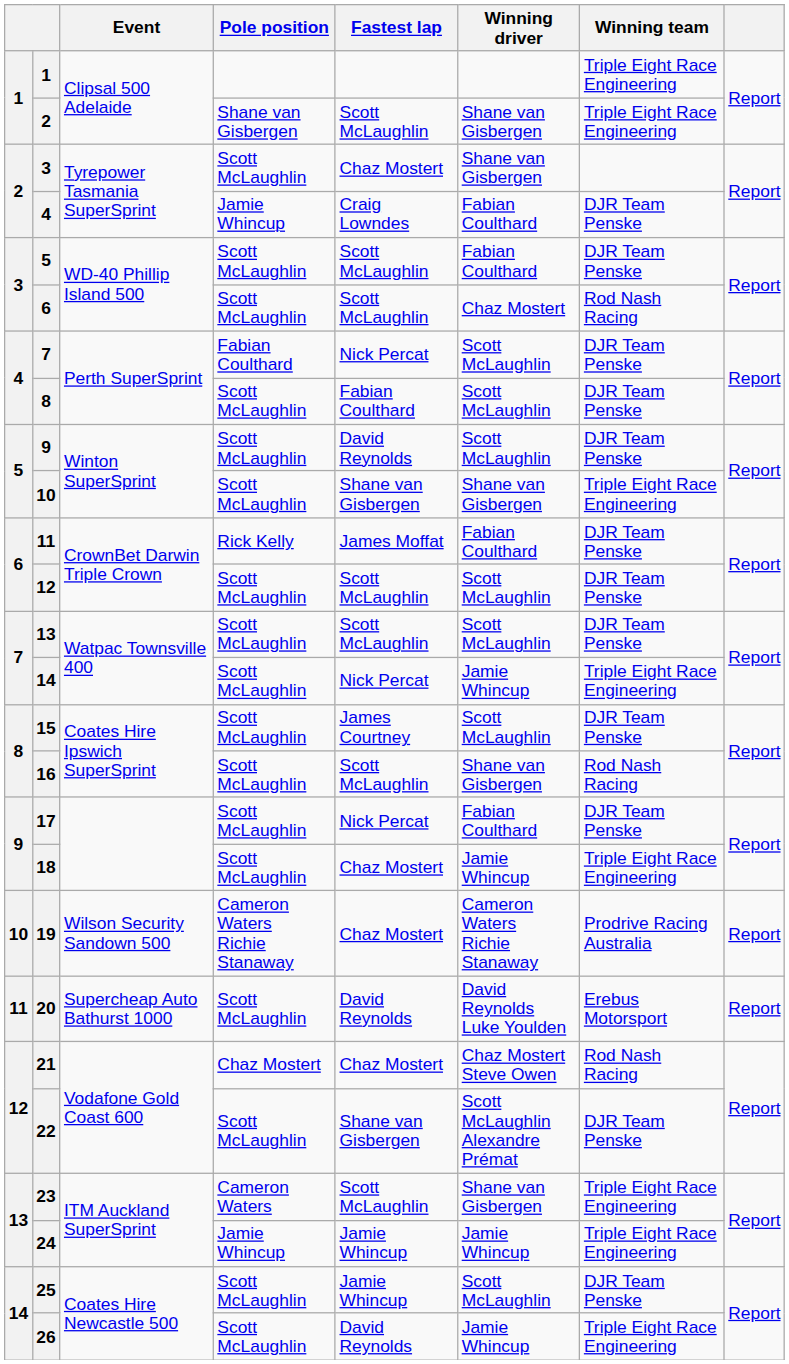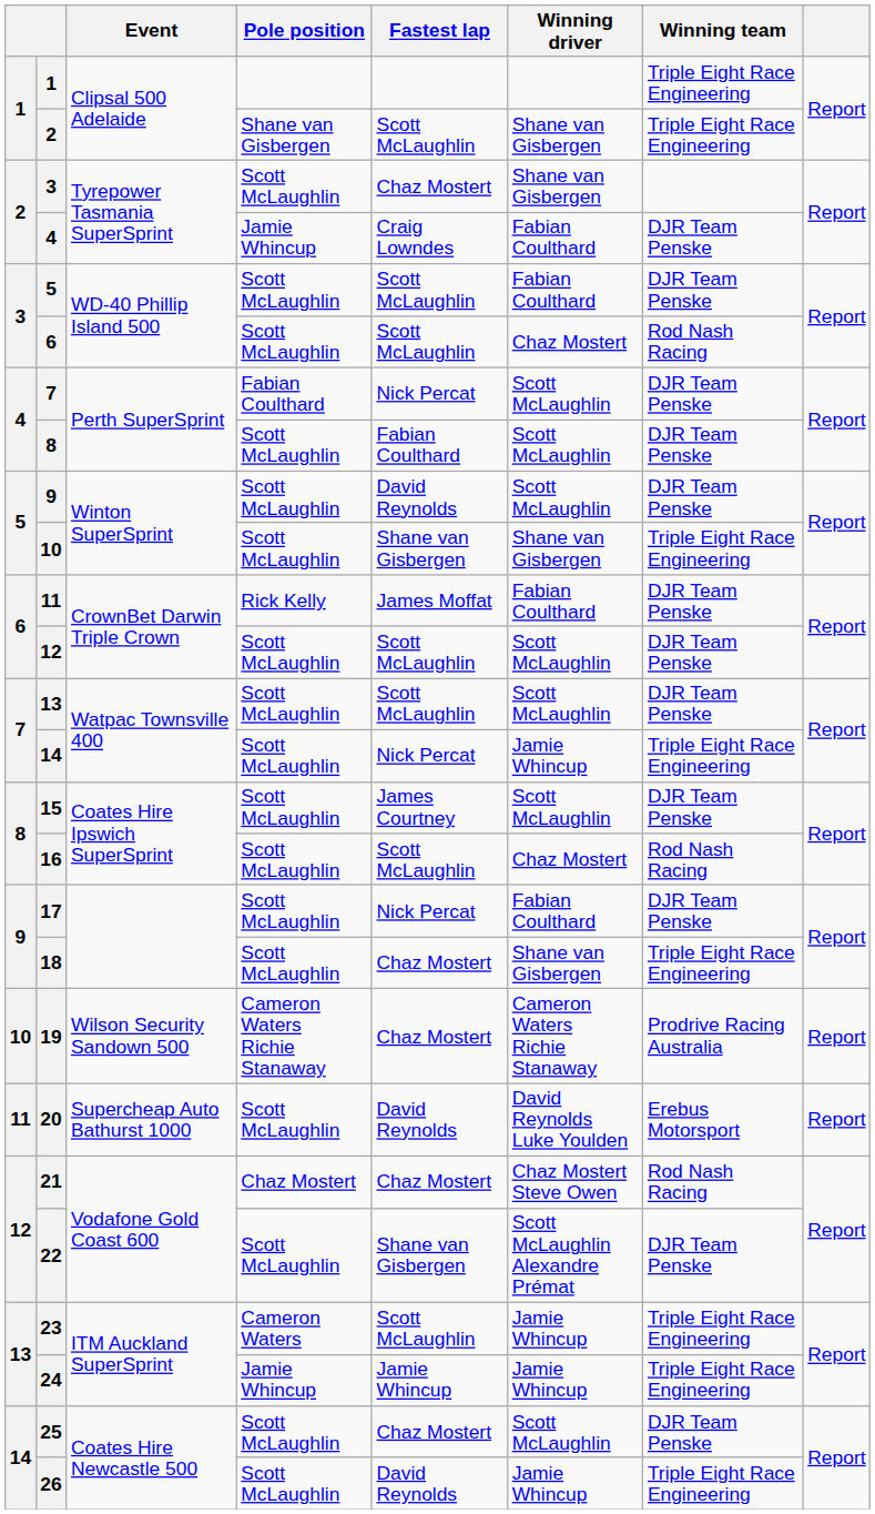16 | Winning driver: Shane van Gisbergen -> Chaz Mostert
18 | Winning driver: Jamie Whincup -> Shane van Gisbergen
23 | Winning driver: Shane van Gisbergen -> Jamie Whincup
25 | Fastest lap: Jamie Whincup -> Chaz Mostert
